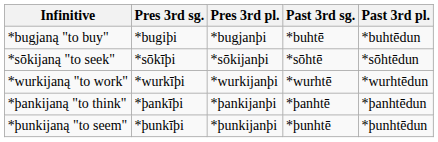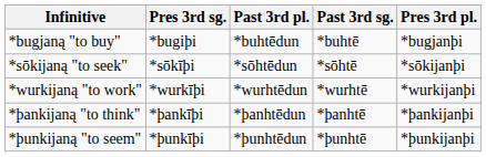columns swapped: Pres 3rd pl. <-> Past 3rd pl.
